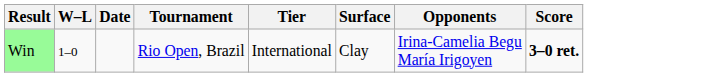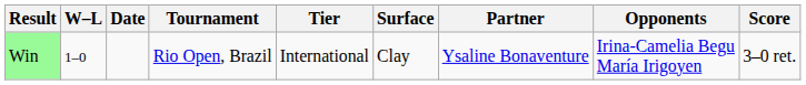+ column: Partner | Ysaline Bonaventure
Win | Score: bold -> normal
